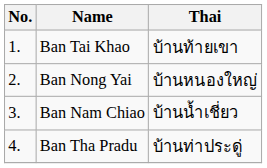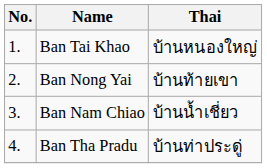Ban Tai Khao | Thai: บ้านท้ายเขา -> บ้านหนองใหญ่
Ban Nong Yai | Thai: บ้านหนองใหญ่ -> บ้านท้ายเขา
